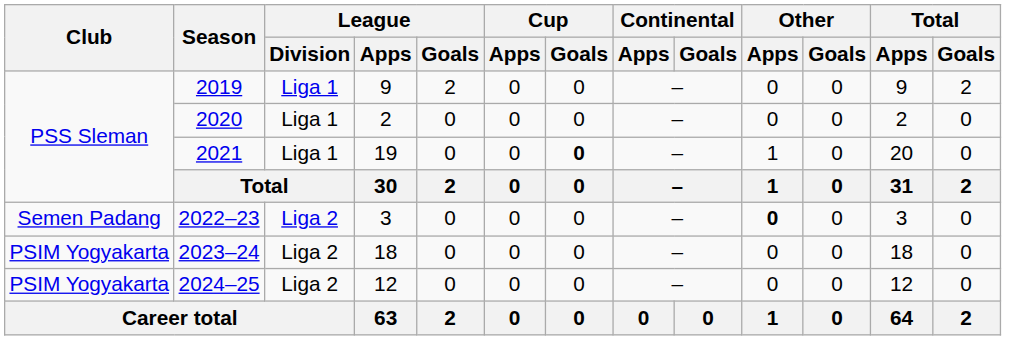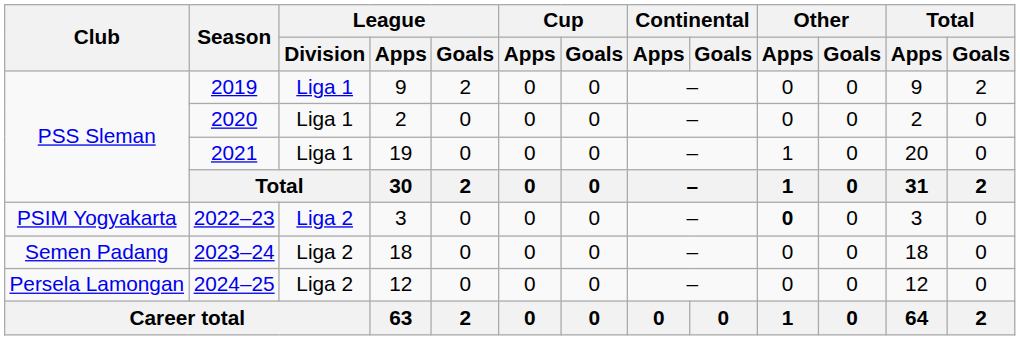2021 | Cup / Goals: bold -> normal
2022–23 | Club: Semen Padang -> PSIM Yogyakarta
2023–24 | Club: PSIM Yogyakarta -> Semen Padang
2024–25 | Club: PSIM Yogyakarta -> Persela Lamongan
